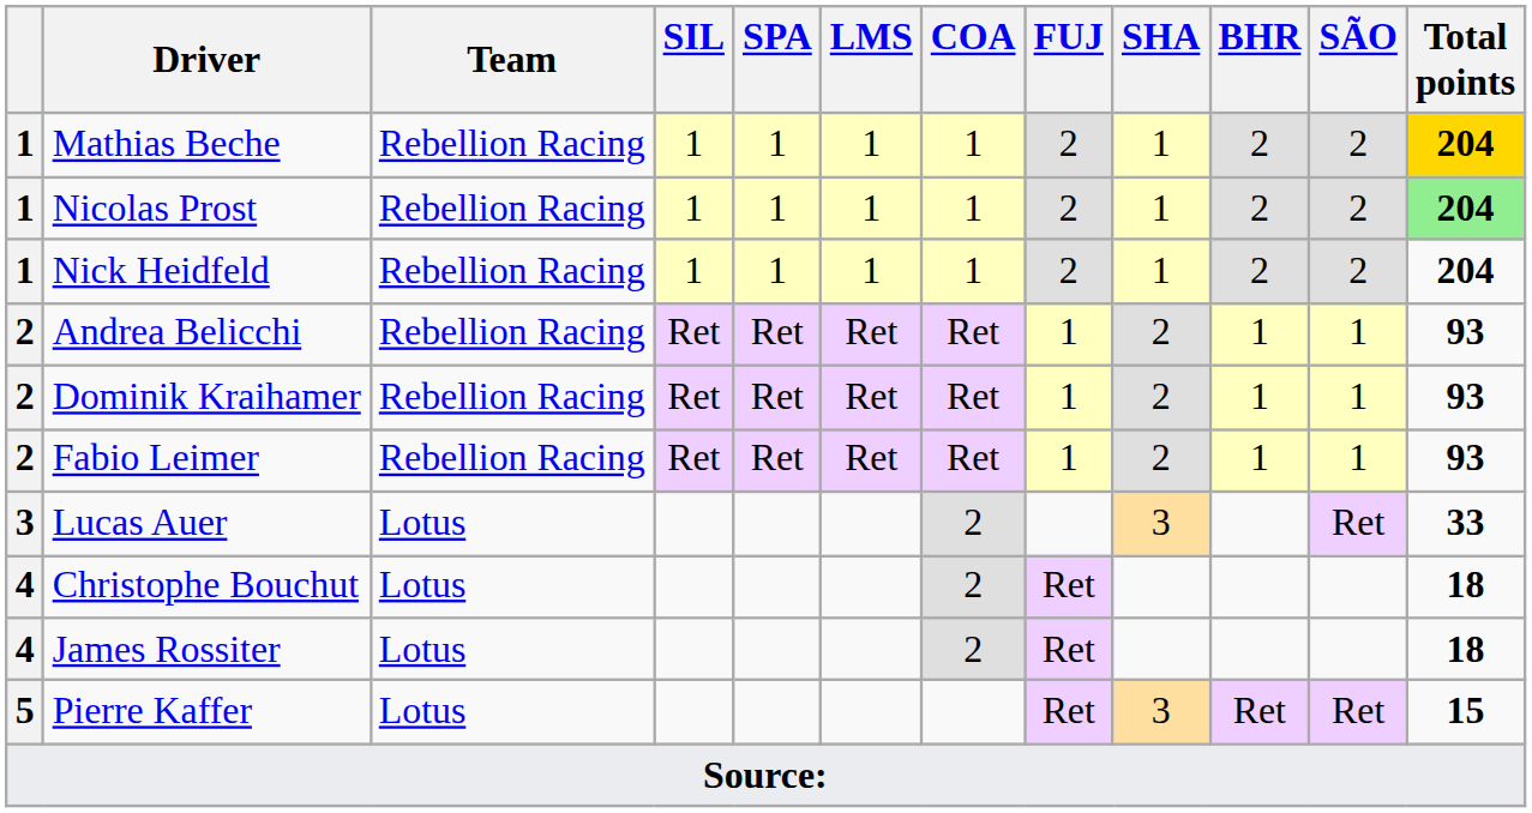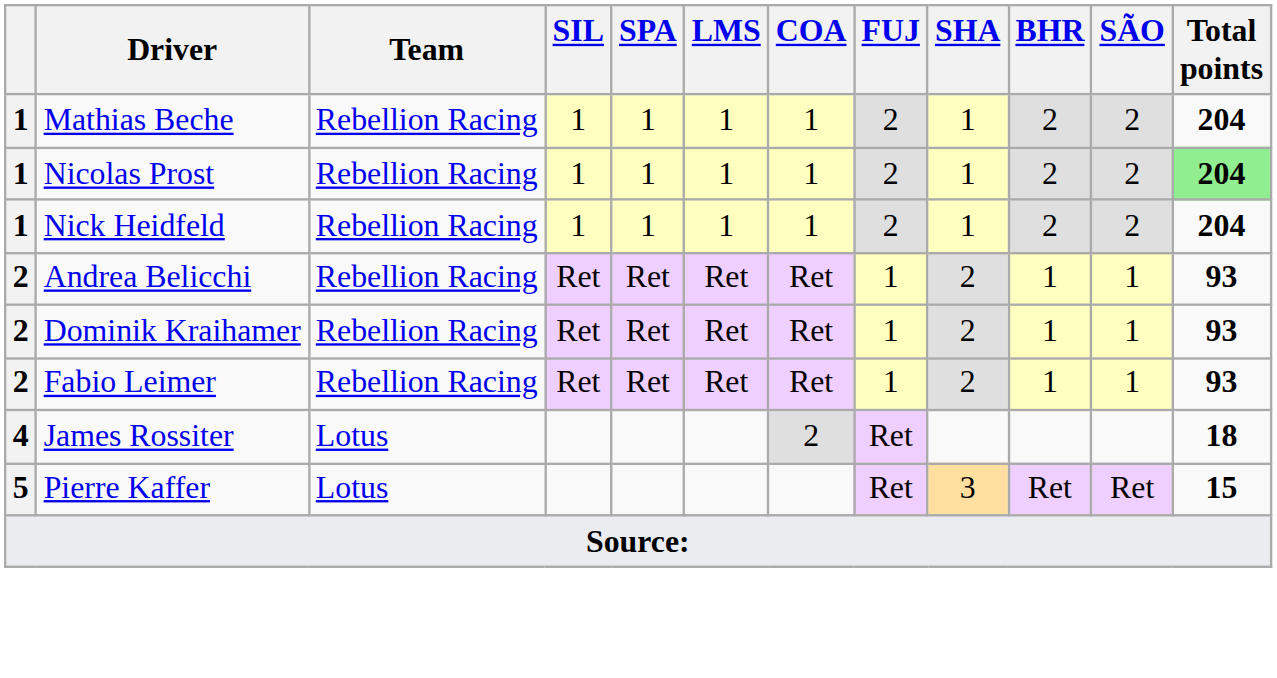Mathias Beche | Total points: gold background -> no background
- row: 3 | Lucas Auer | Lotus | 2 | 3 | Ret | 33
- row: 4 | Christophe Bouchut | Lotus | 2 | Ret | 18
